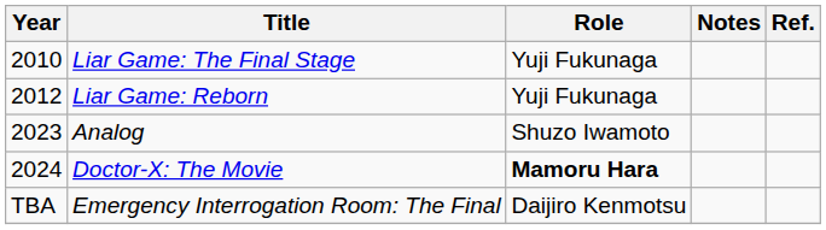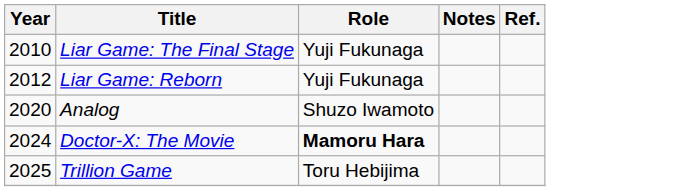Analog | Year: 2023 -> 2020
+ row: 2025 | Trillion Game | Toru Hebijima
- row: TBA | Emergency Interrogation Room: The Final | Daijiro Kenmotsu
